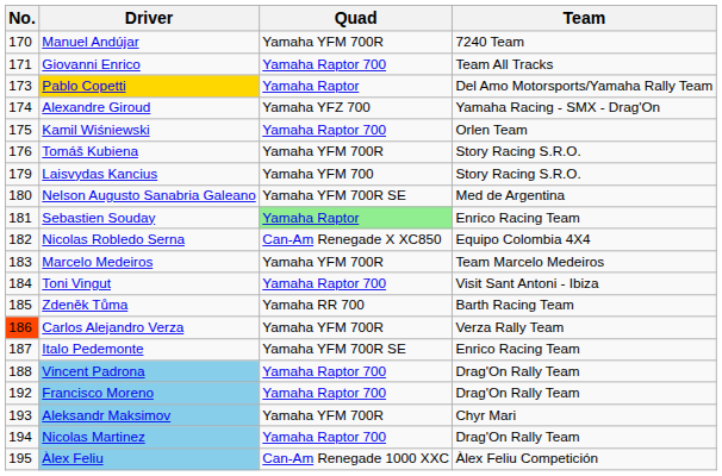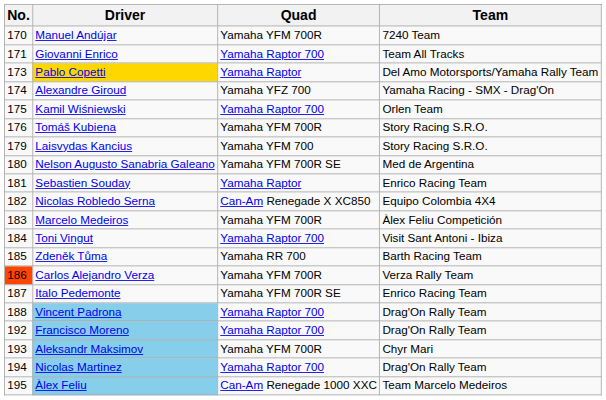Sebastien Souday | Quad: lightgreen background -> no background
Marcelo Medeiros | Team: Team Marcelo Medeiros -> Àlex Feliu Competición
Àlex Feliu | Team: Àlex Feliu Competición -> Team Marcelo Medeiros
